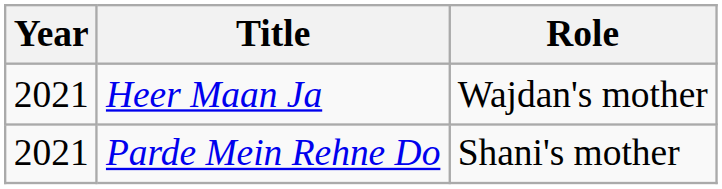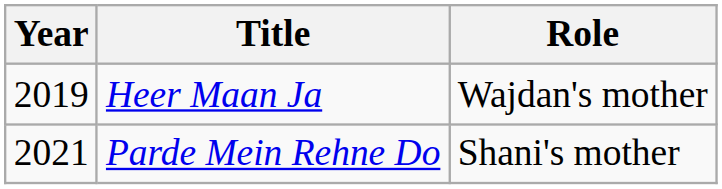Heer Maan Ja | Year: 2021 -> 2019
